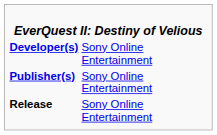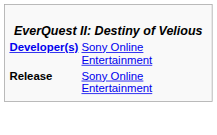- row: Publisher(s) | Sony Online Entertainment
